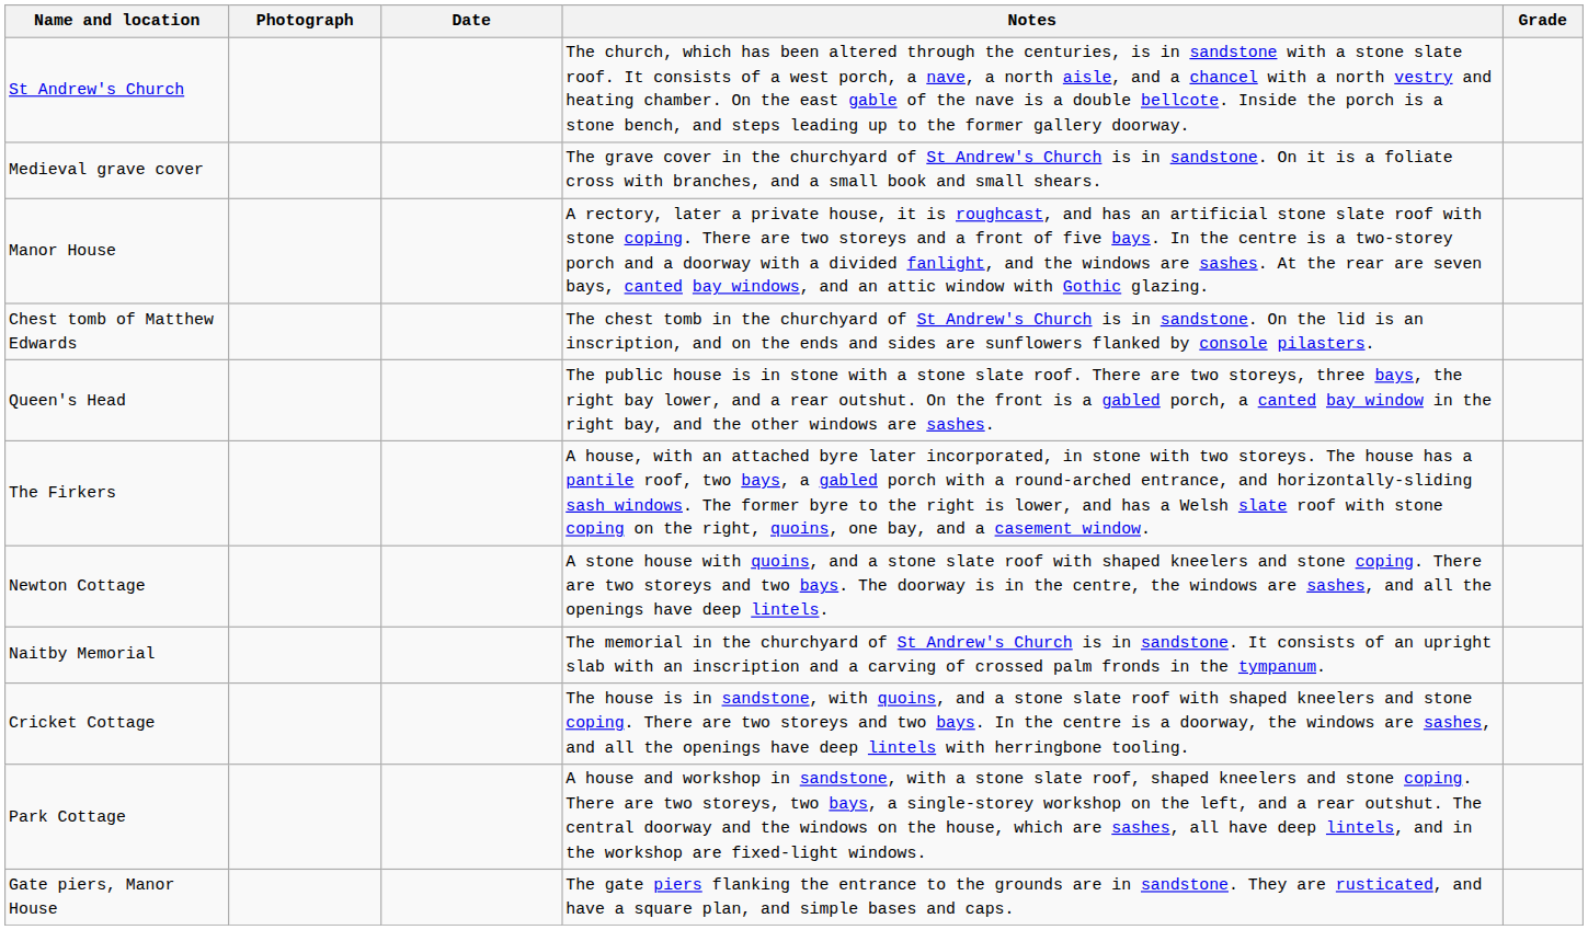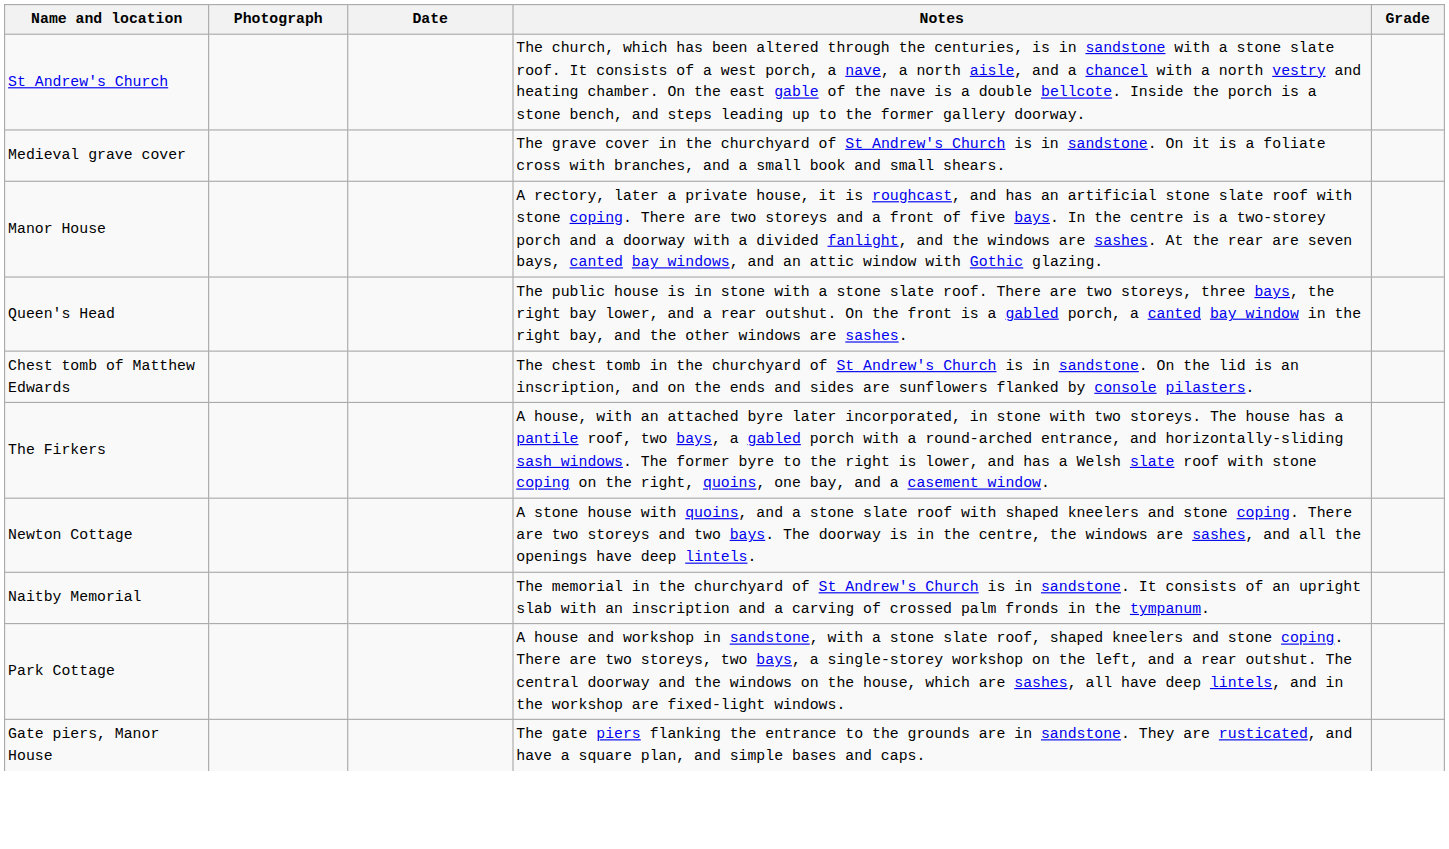rows swapped: Queen's Head <-> Chest tomb of Matthew Edwards
- row: Cricket Cottage | The house is in sandstone, with quoins, and a stone slate roof with shaped kneelers and stone coping. There are two storeys and two bays. In the centre is a doorway, the windows are sashes, and all the openings have deep lintels with herringbone tooling.
